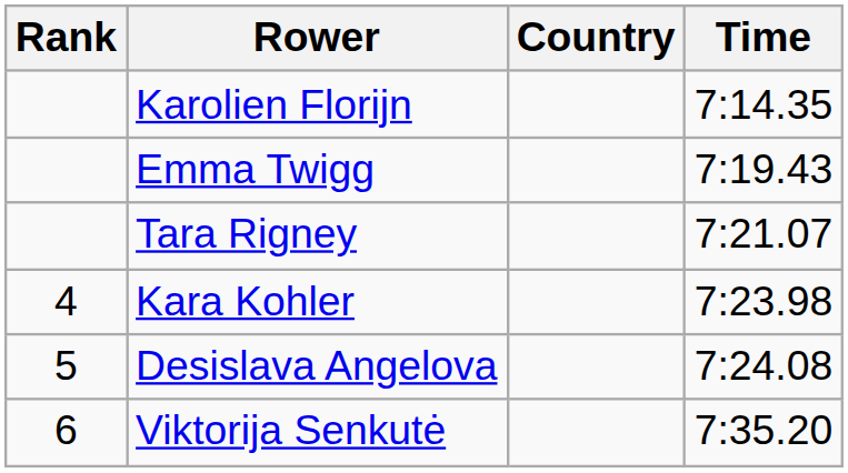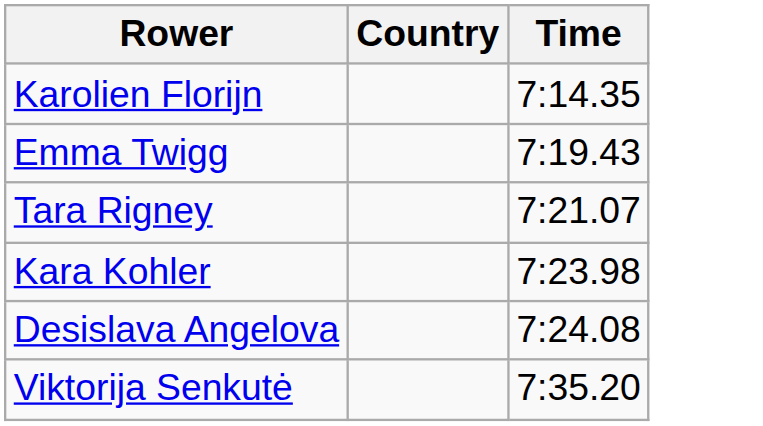- column: Rank | 4 | 5 | 6
